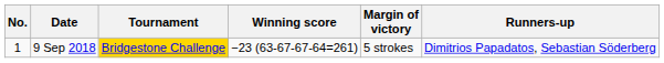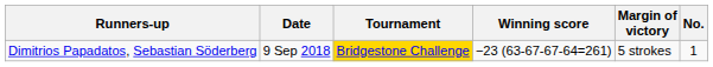columns swapped: No. <-> Runners-up
